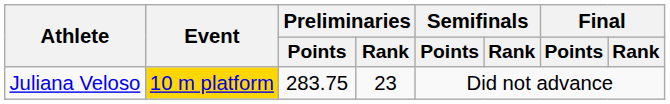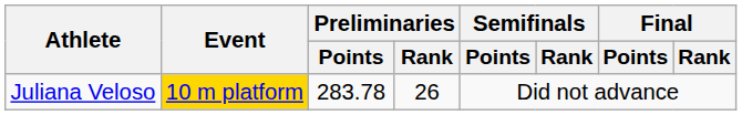Juliana Veloso | Preliminaries / Points: 283.75 -> 283.78
Juliana Veloso | Preliminaries / Rank: 23 -> 26
